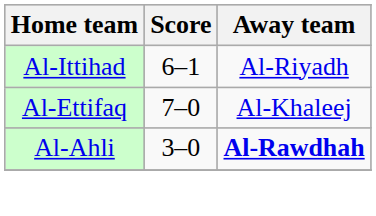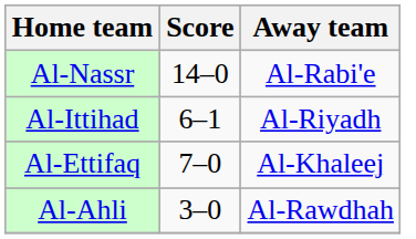+ row: Al-Nassr | 14–0 | Al-Rabi'e
Al-Ahli | Away team: bold -> normal
